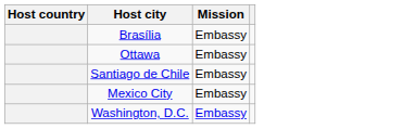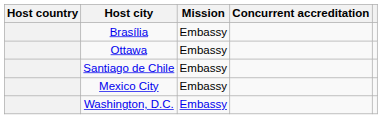+ column: Concurrent accreditation
